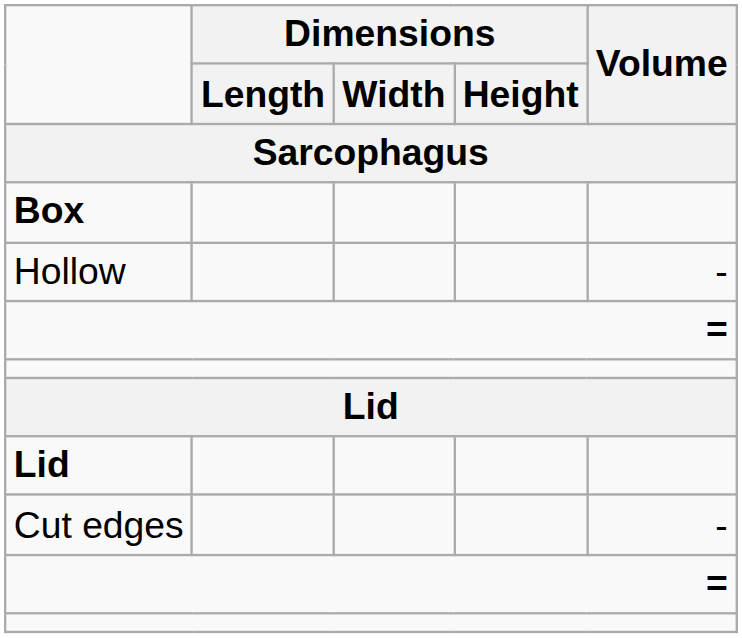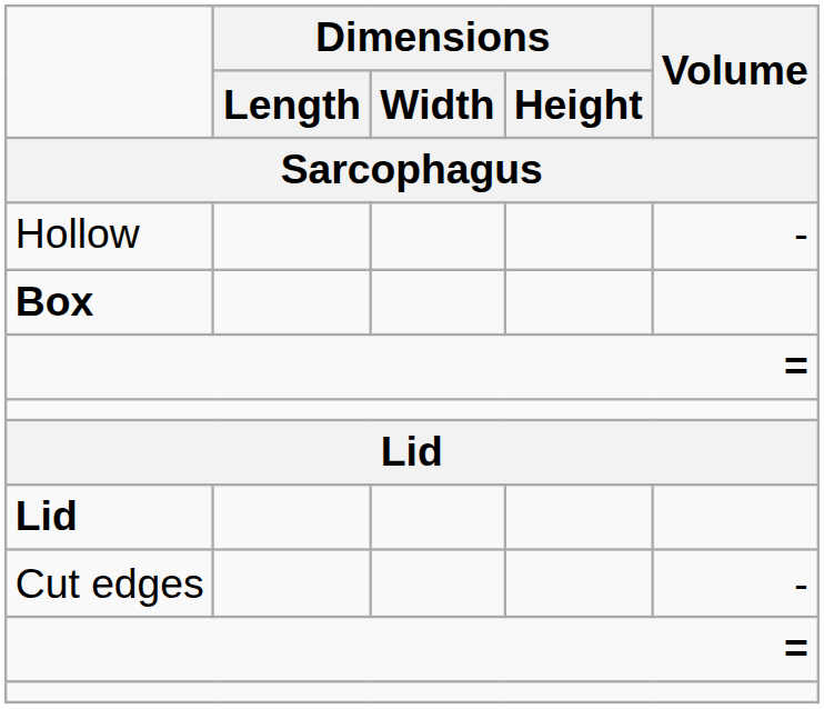rows swapped: Box <-> Hollow
